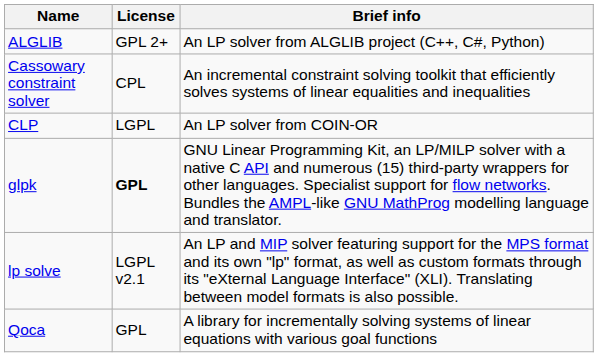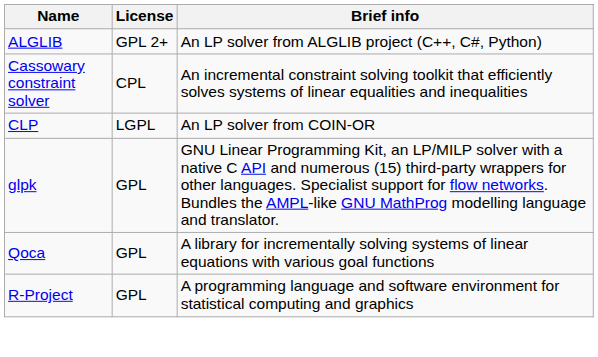glpk | License: bold -> normal
- row: lp solve | LGPL v2.1 | An LP and MIP solver featuring support for the MPS format and its own "lp" format, as well as custom formats through its "eXternal Language Interface" (XLI). Translating between model formats is also possible.
+ row: R-Project | GPL | A programming language and software environment for statistical computing and graphics
